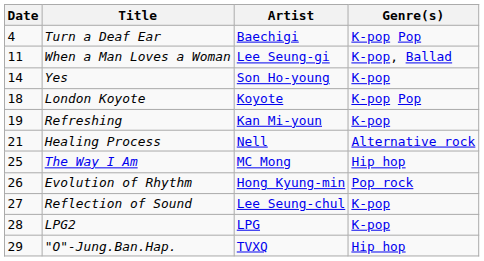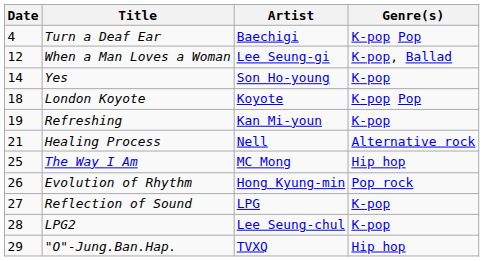When a Man Loves a Woman | Date: 11 -> 12
Reflection of Sound | Artist: Lee Seung-chul -> LPG
LPG2 | Artist: LPG -> Lee Seung-chul
